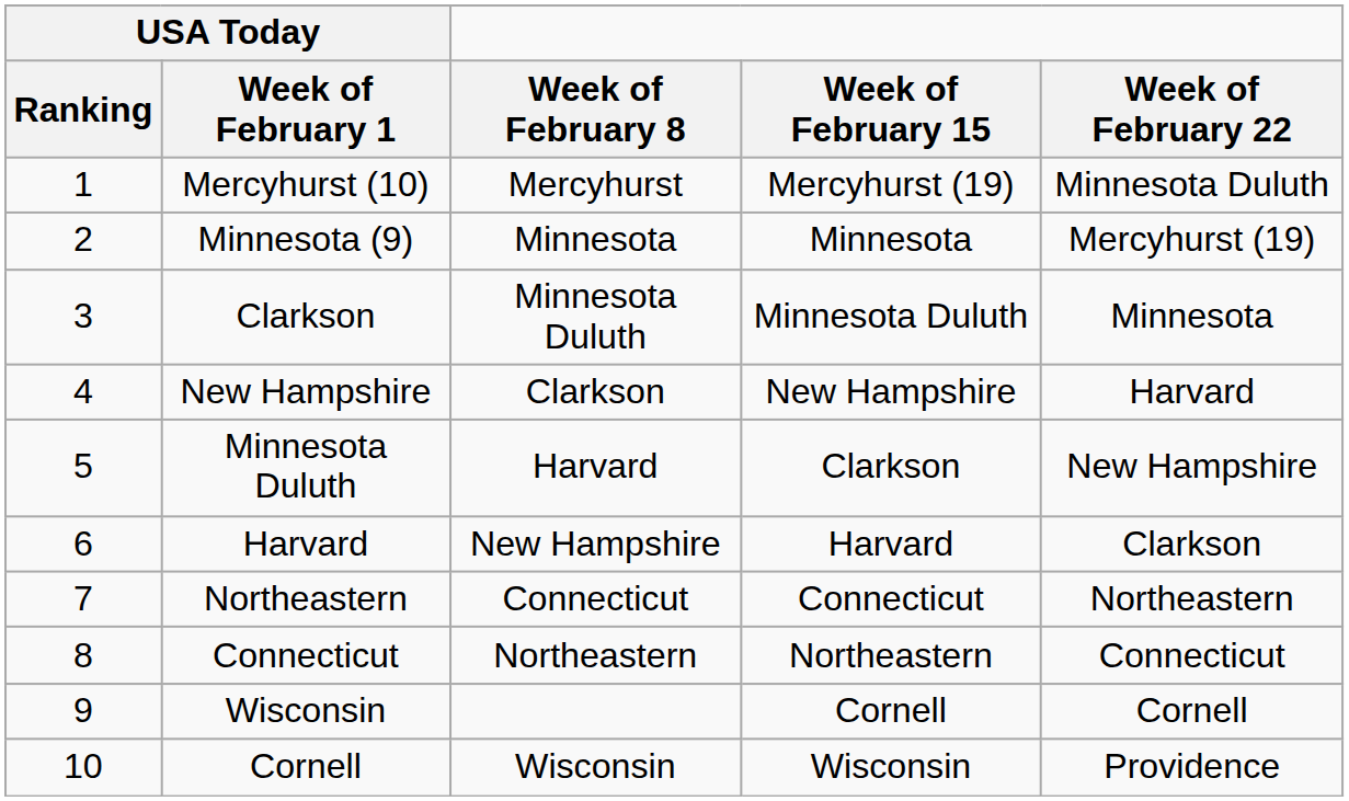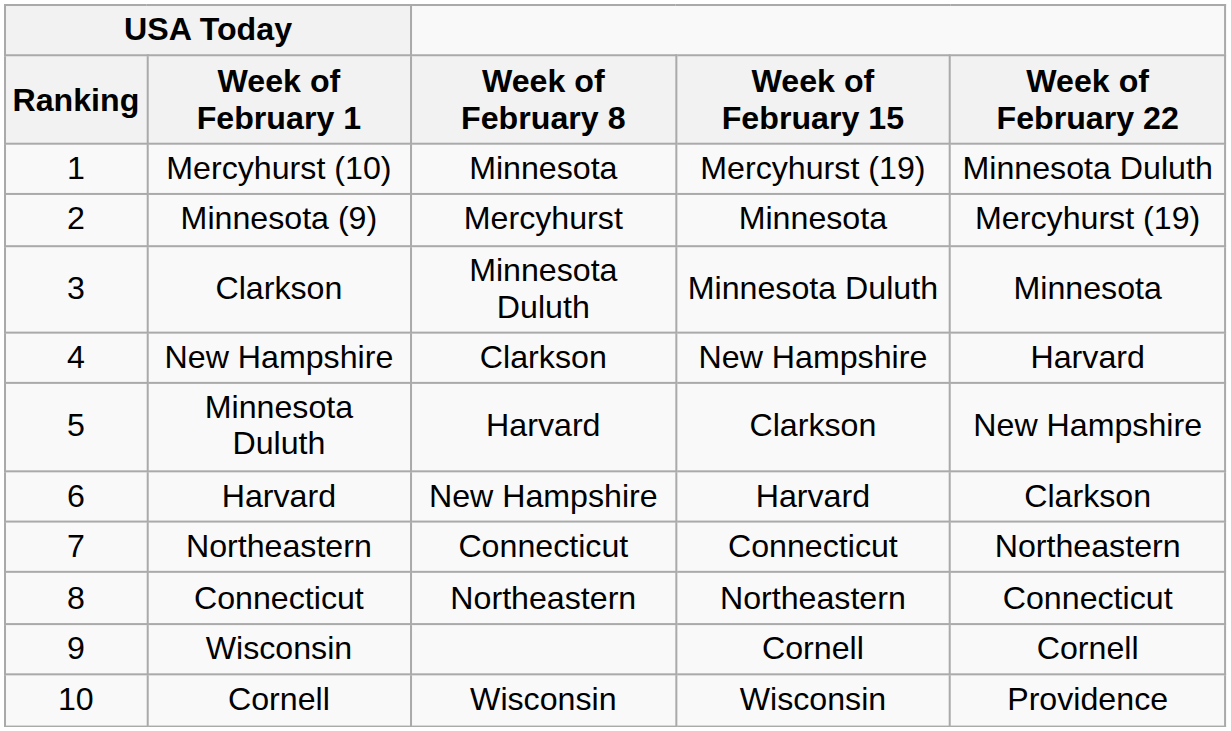Mercyhurst (10) | Week of February 8: Mercyhurst -> Minnesota
Minnesota (9) | Week of February 8: Minnesota -> Mercyhurst
